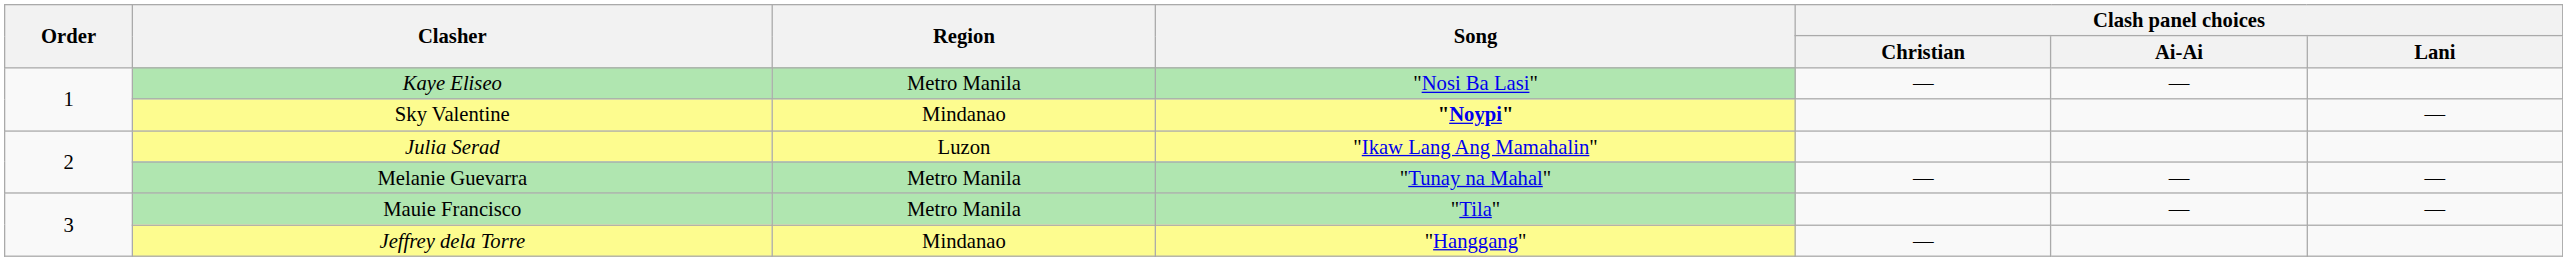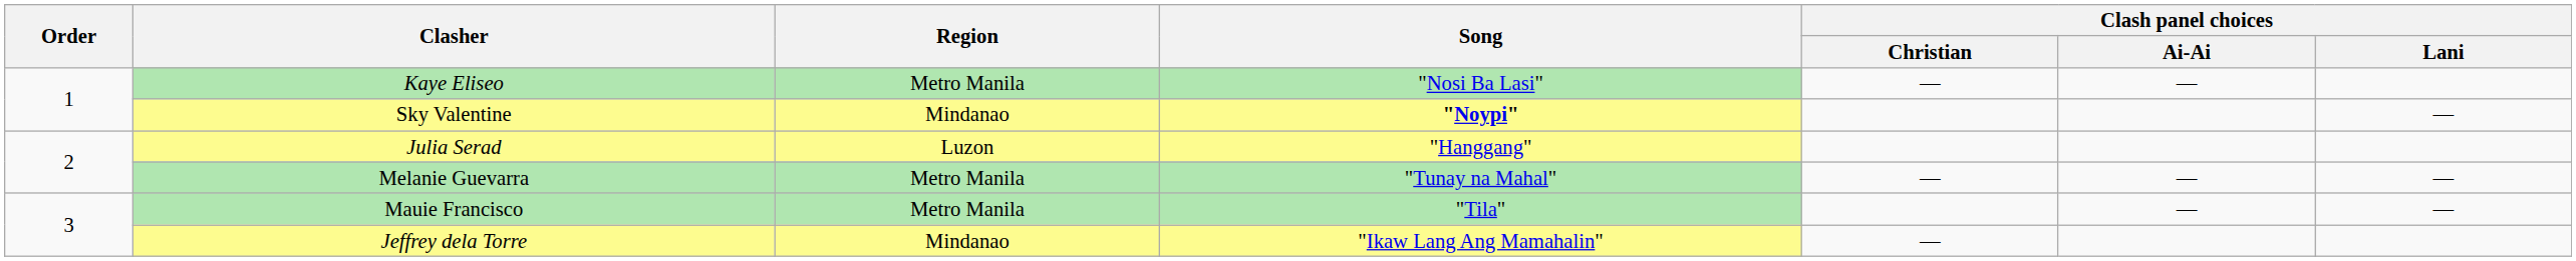Julia Serad | Song: "Ikaw Lang Ang Mamahalin" -> "Hanggang"
Jeffrey dela Torre | Song: "Hanggang" -> "Ikaw Lang Ang Mamahalin"
